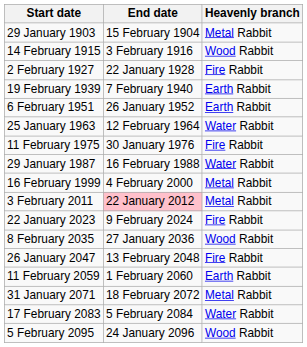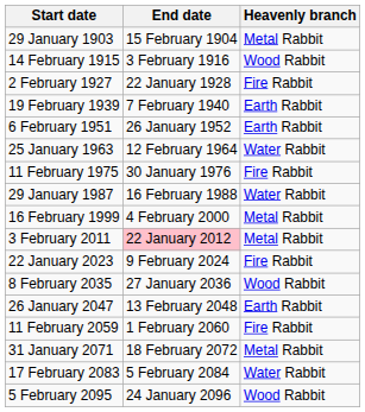26 January 2047 | Heavenly branch: Fire Rabbit -> Earth Rabbit
11 February 2059 | Heavenly branch: Earth Rabbit -> Fire Rabbit
